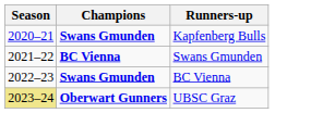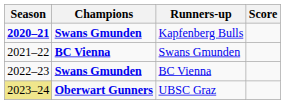+ column: Score
Kapfenberg Bulls | Season: normal -> bold
